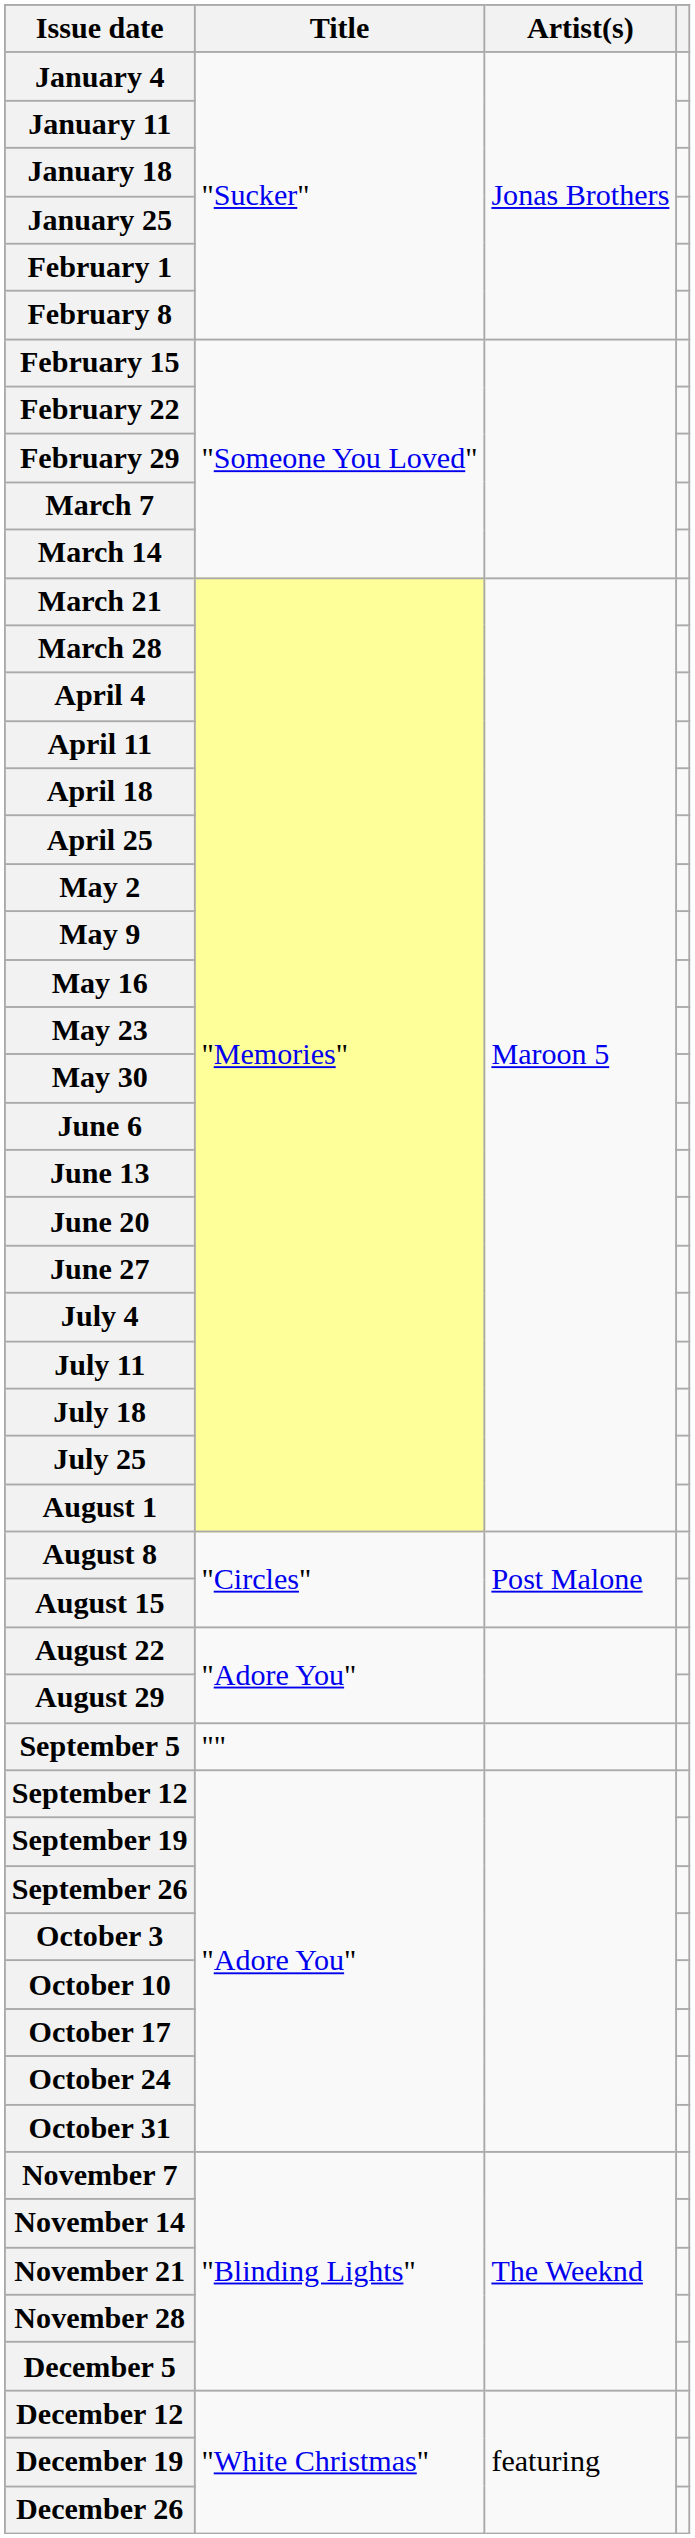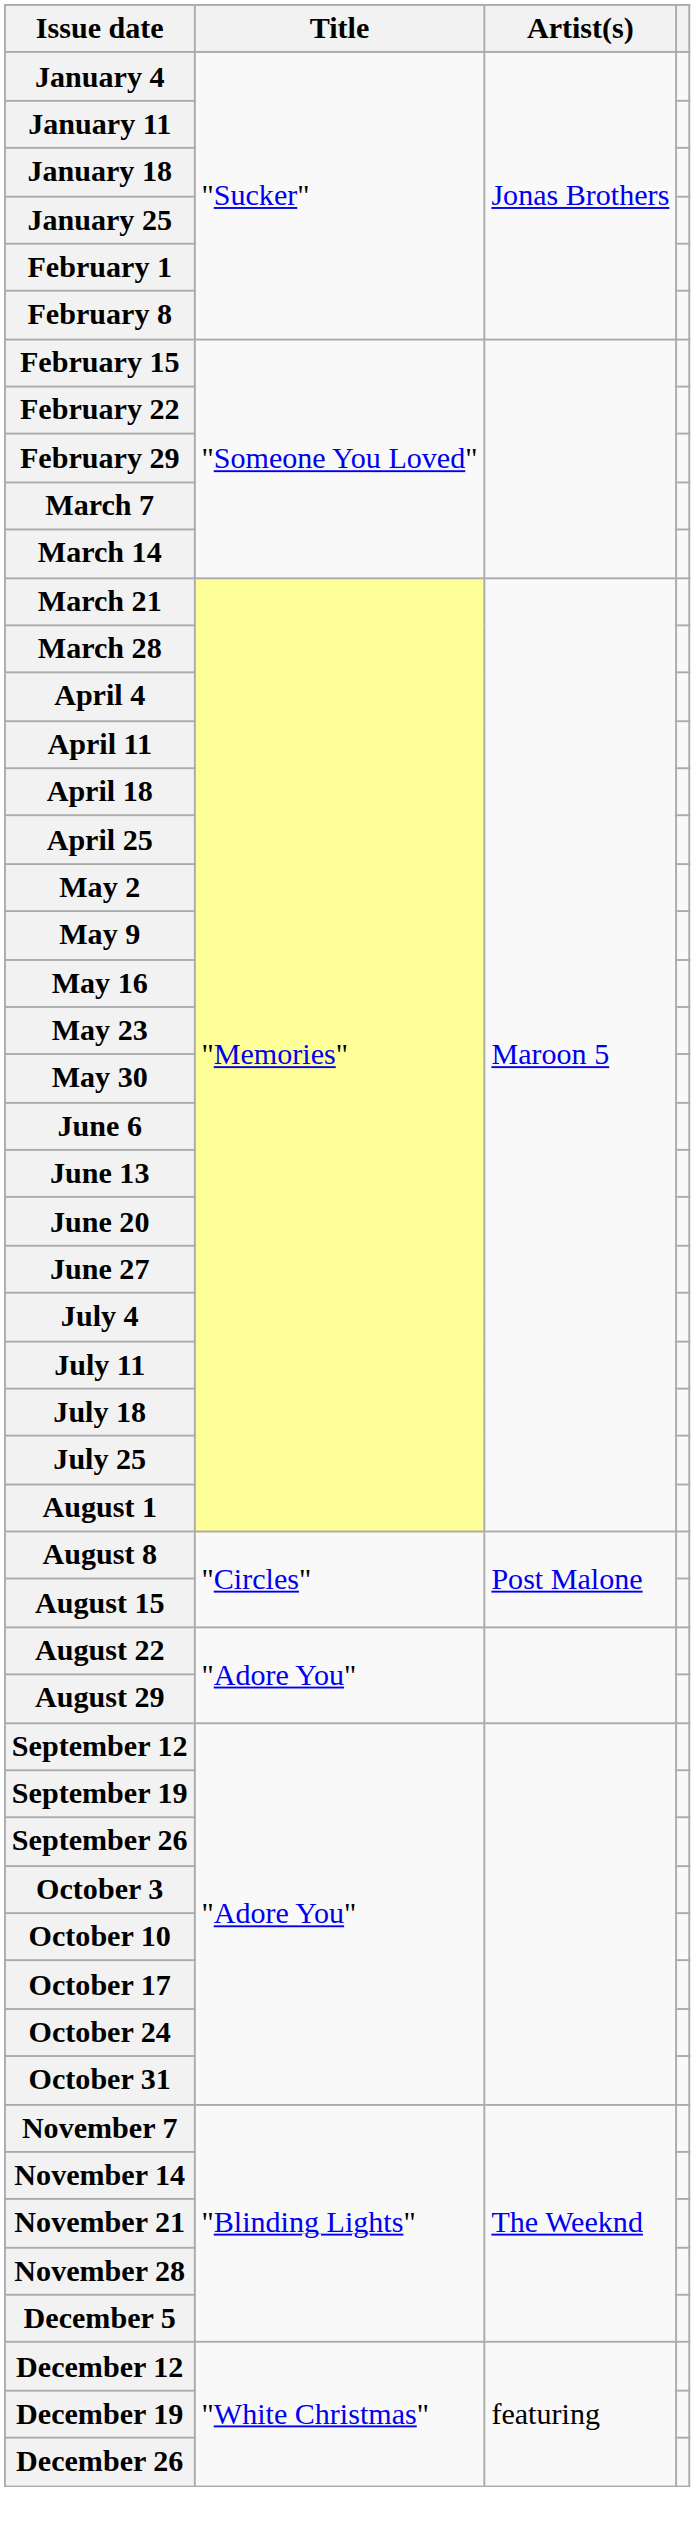- row: September 5 | ""
